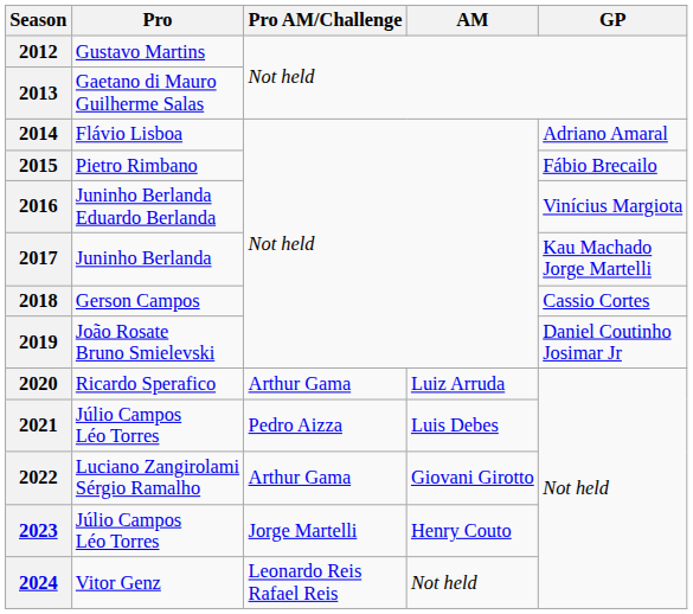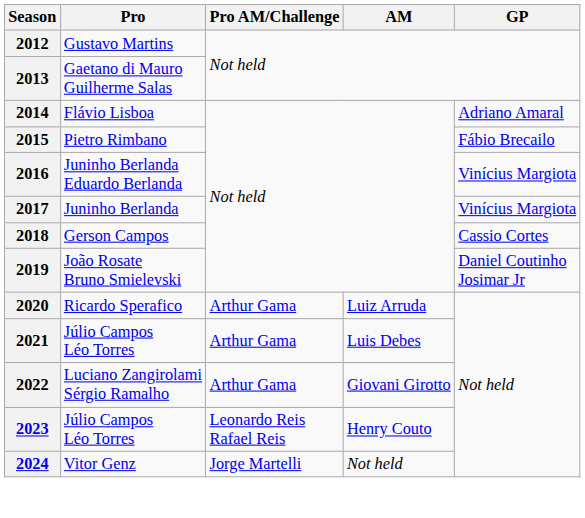2017 | GP: Kau Machado Jorge Martelli -> Vinícius Margiota
2021 | Pro AM/Challenge: Pedro Aizza -> Arthur Gama
2023 | Pro AM/Challenge: Jorge Martelli -> Leonardo Reis Rafael Reis
2024 | Pro AM/Challenge: Leonardo Reis Rafael Reis -> Jorge Martelli
